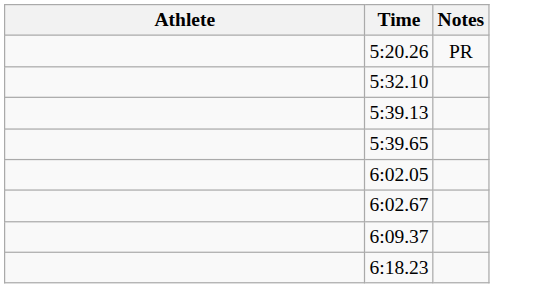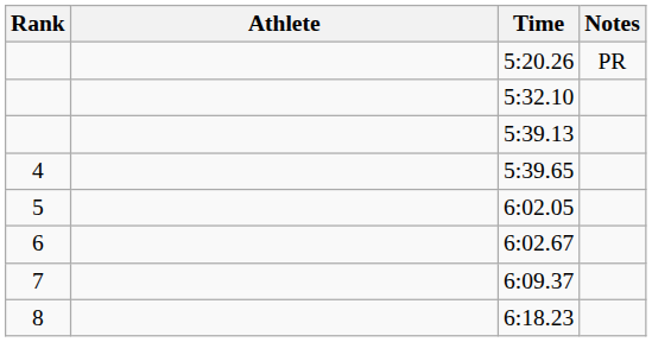+ column: Rank | 4 | 5 | 6 | 7 | 8
